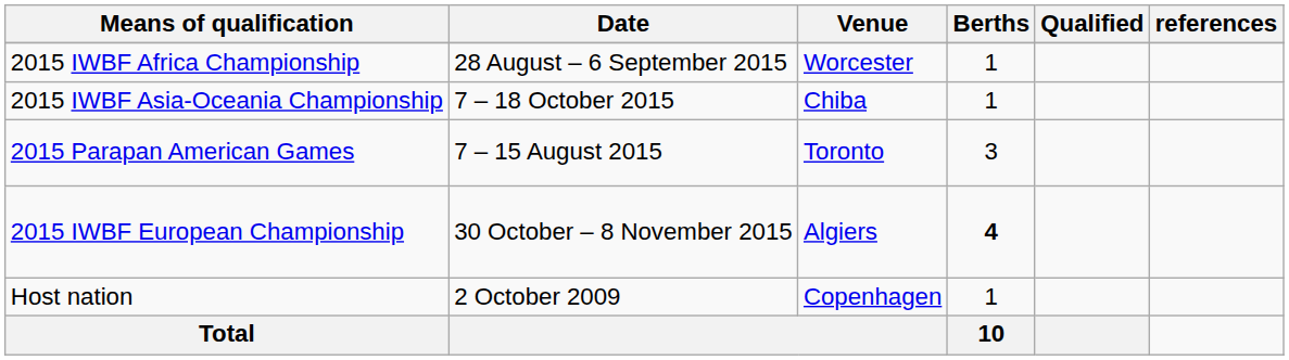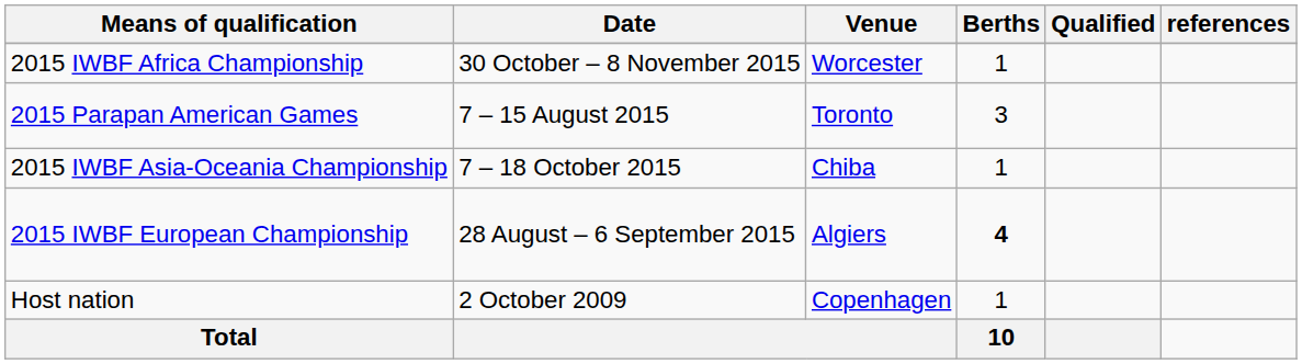2015 IWBF Africa Championship | Date: 28 August – 6 September 2015 -> 30 October – 8 November 2015
rows swapped: 2015 IWBF Asia-Oceania Championship <-> 2015 Parapan American Games
2015 IWBF European Championship | Date: 30 October – 8 November 2015 -> 28 August – 6 September 2015
